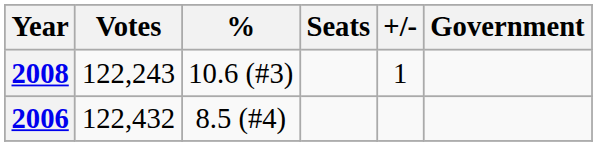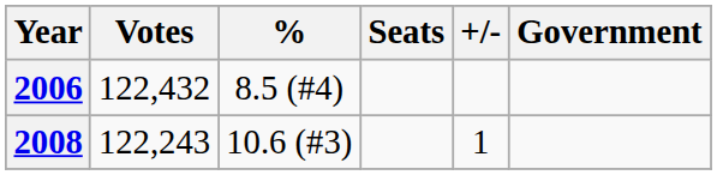rows swapped: 2006 <-> 2008
